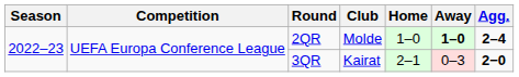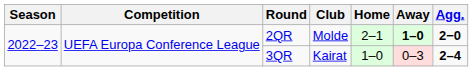2QR | Home: 1–0 -> 2–1
2QR | Agg.: 2–4 -> 2−0
3QR | Home: 2–1 -> 1–0
3QR | Agg.: 2−0 -> 2–4
